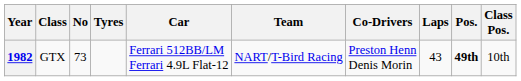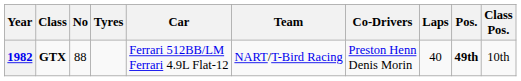1982 | Class: normal -> bold
1982 | No: 73 -> 88
1982 | Laps: 43 -> 40
